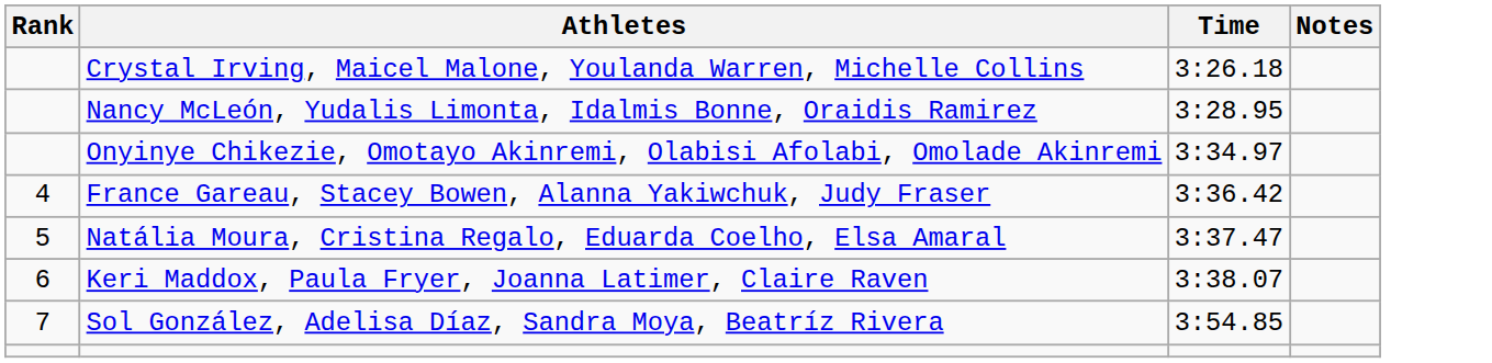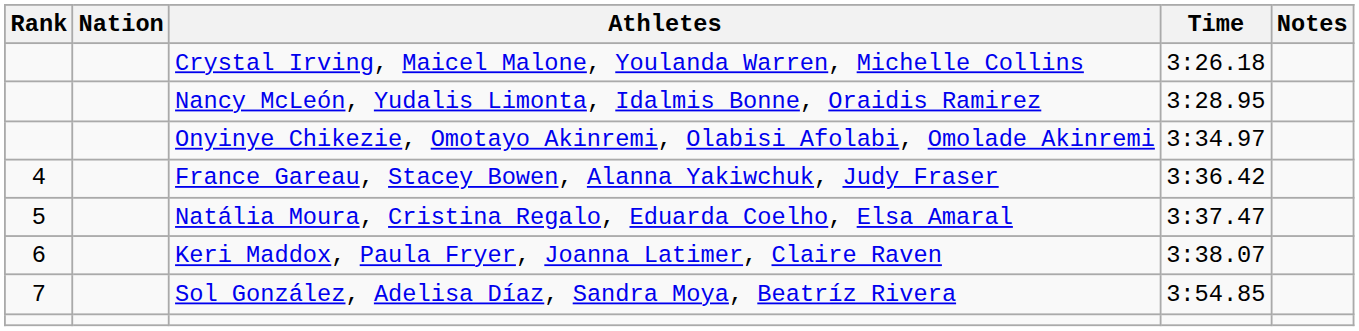+ column: Nation
